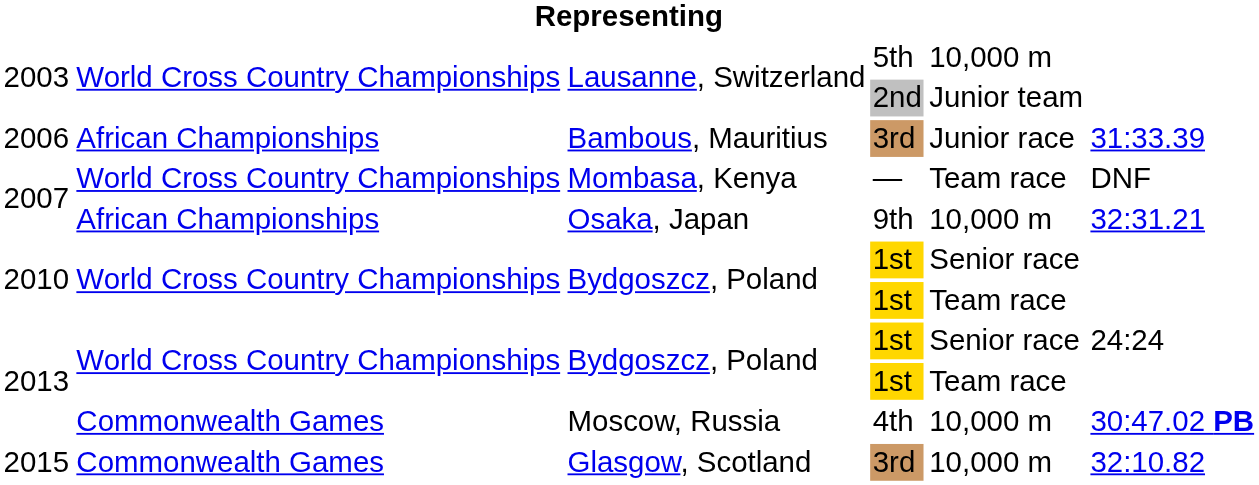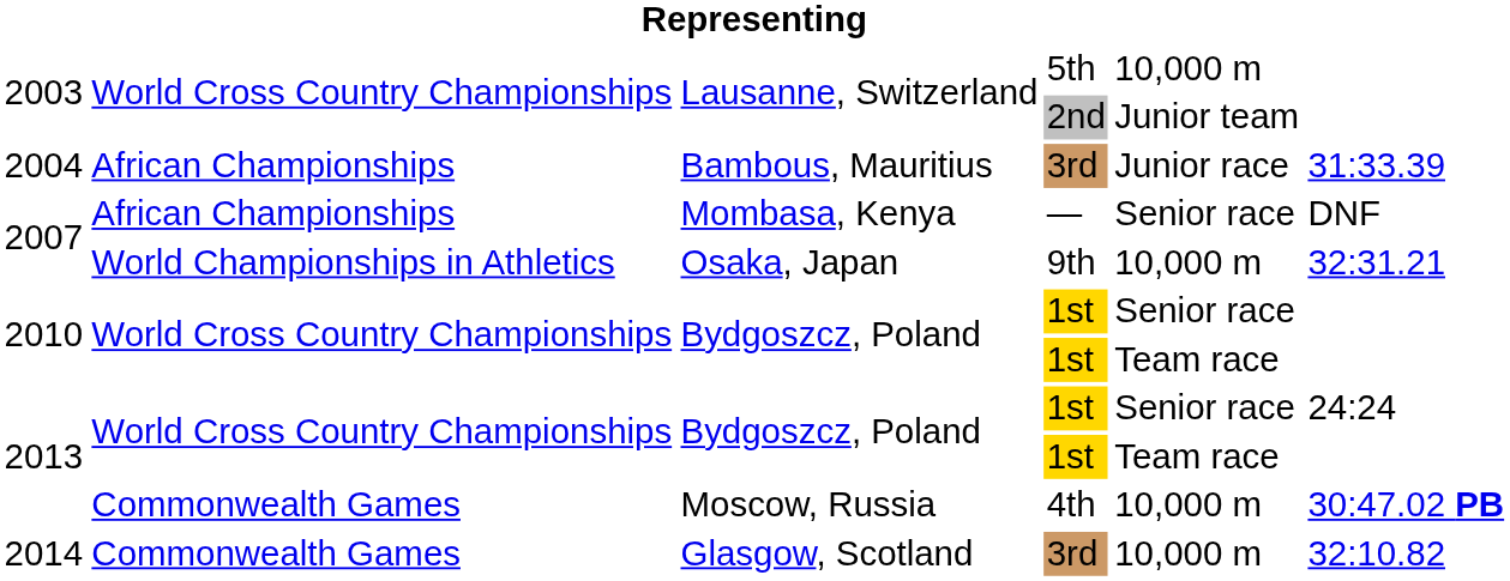Bambous, Mauritius | column 1: 2006 -> 2004
Mombasa, Kenya | column 2: World Cross Country Championships -> African Championships
Mombasa, Kenya | column 5: Team race -> Senior race
Osaka, Japan | column 2: African Championships -> World Championships in Athletics
Glasgow, Scotland | column 1: 2015 -> 2014
